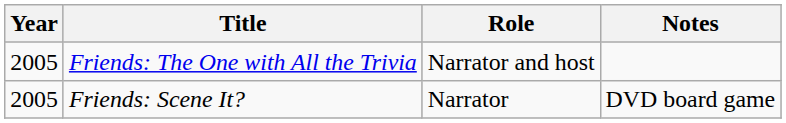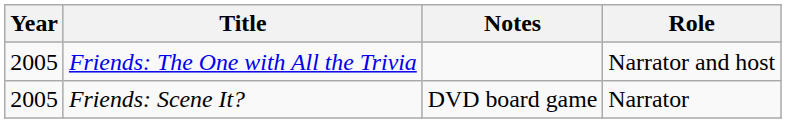columns swapped: Role <-> Notes
